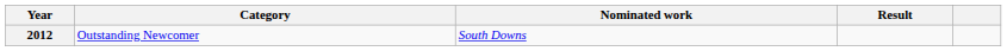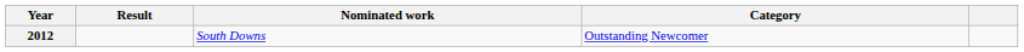columns swapped: Category <-> Result
